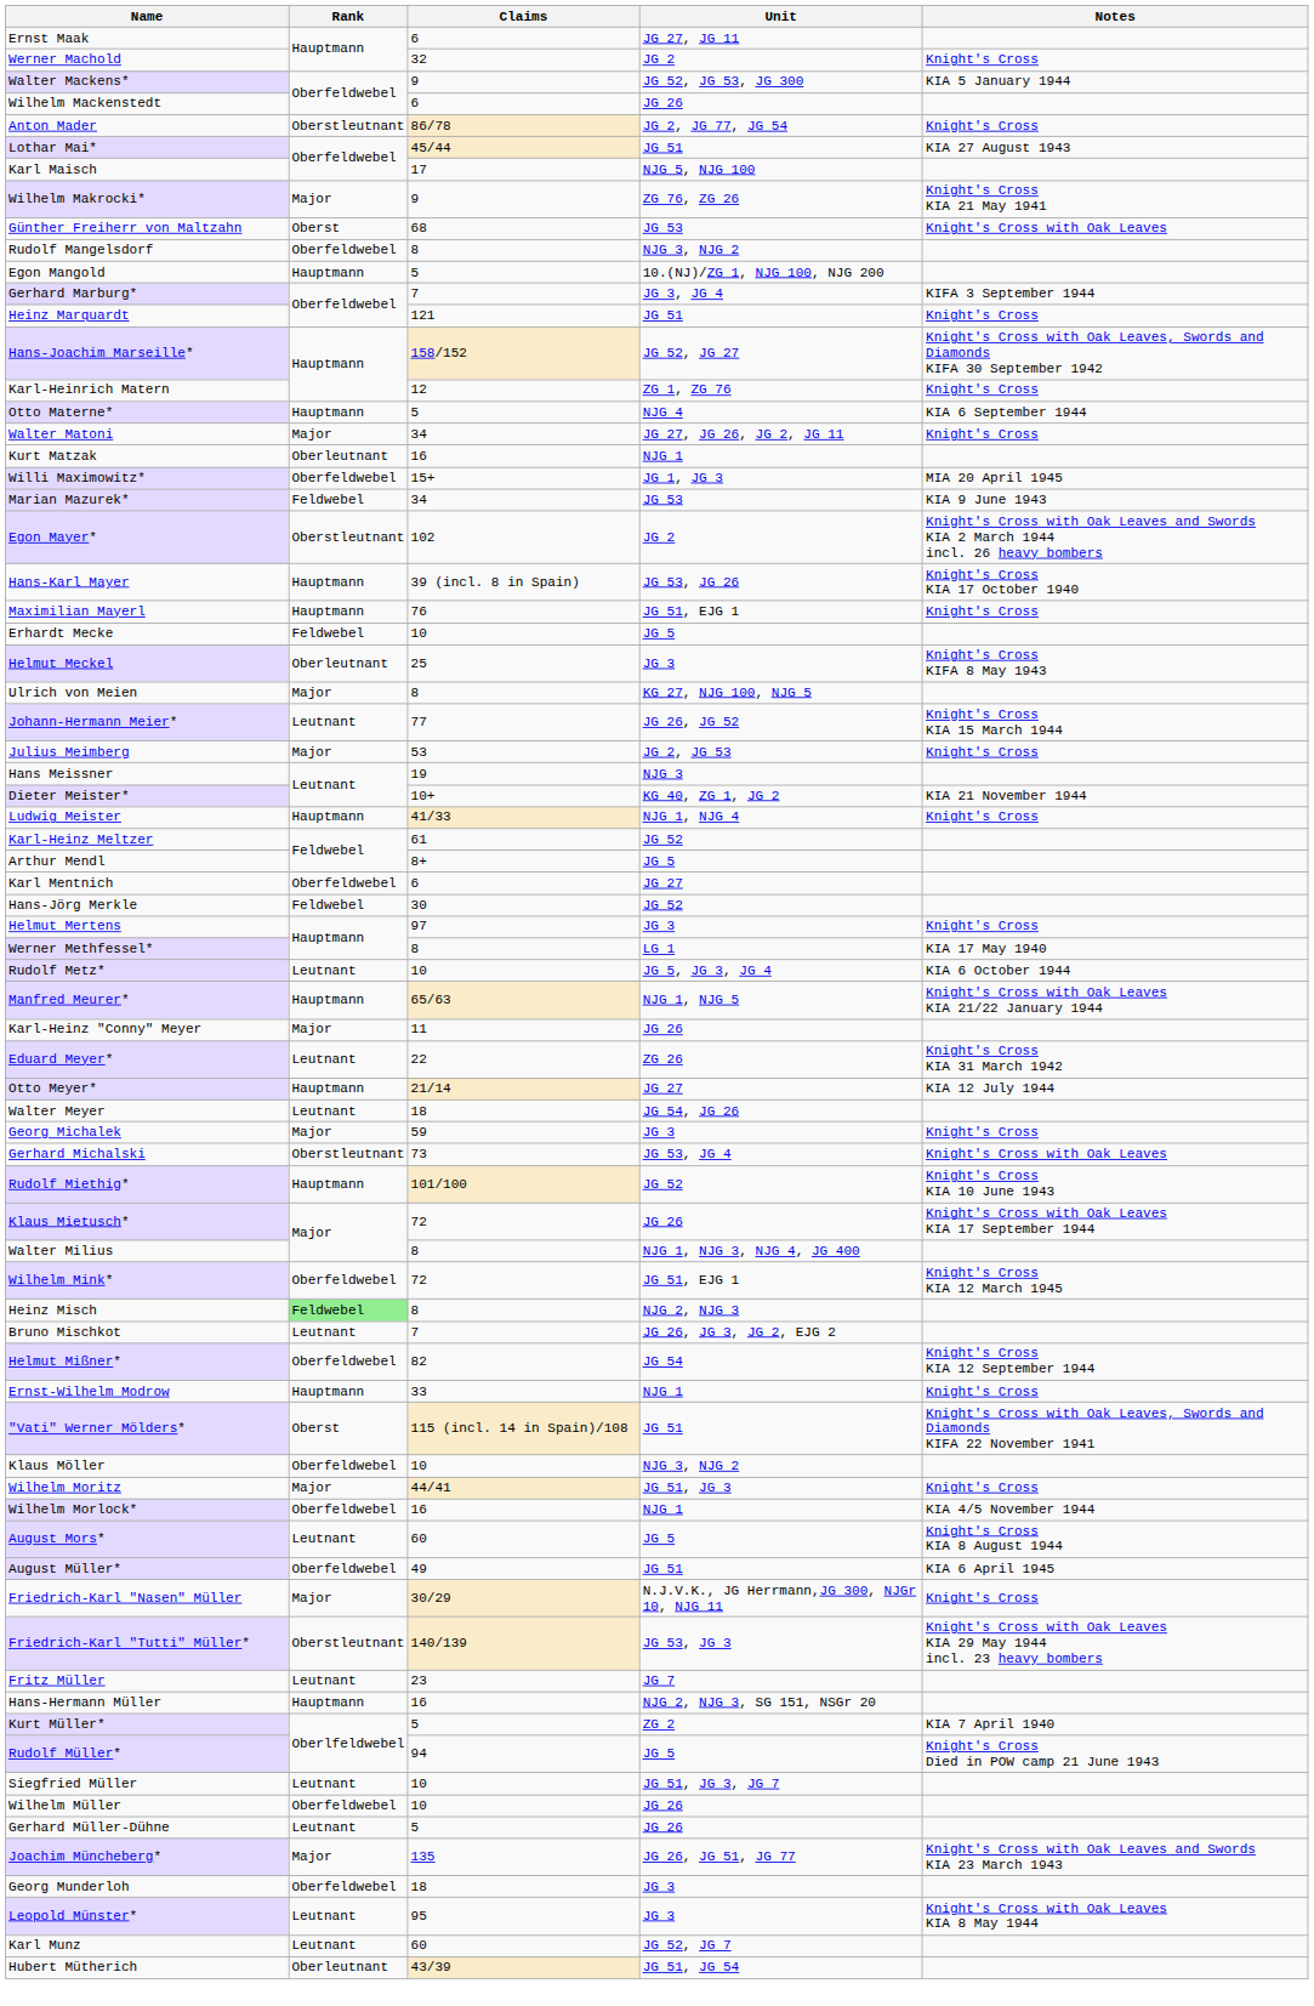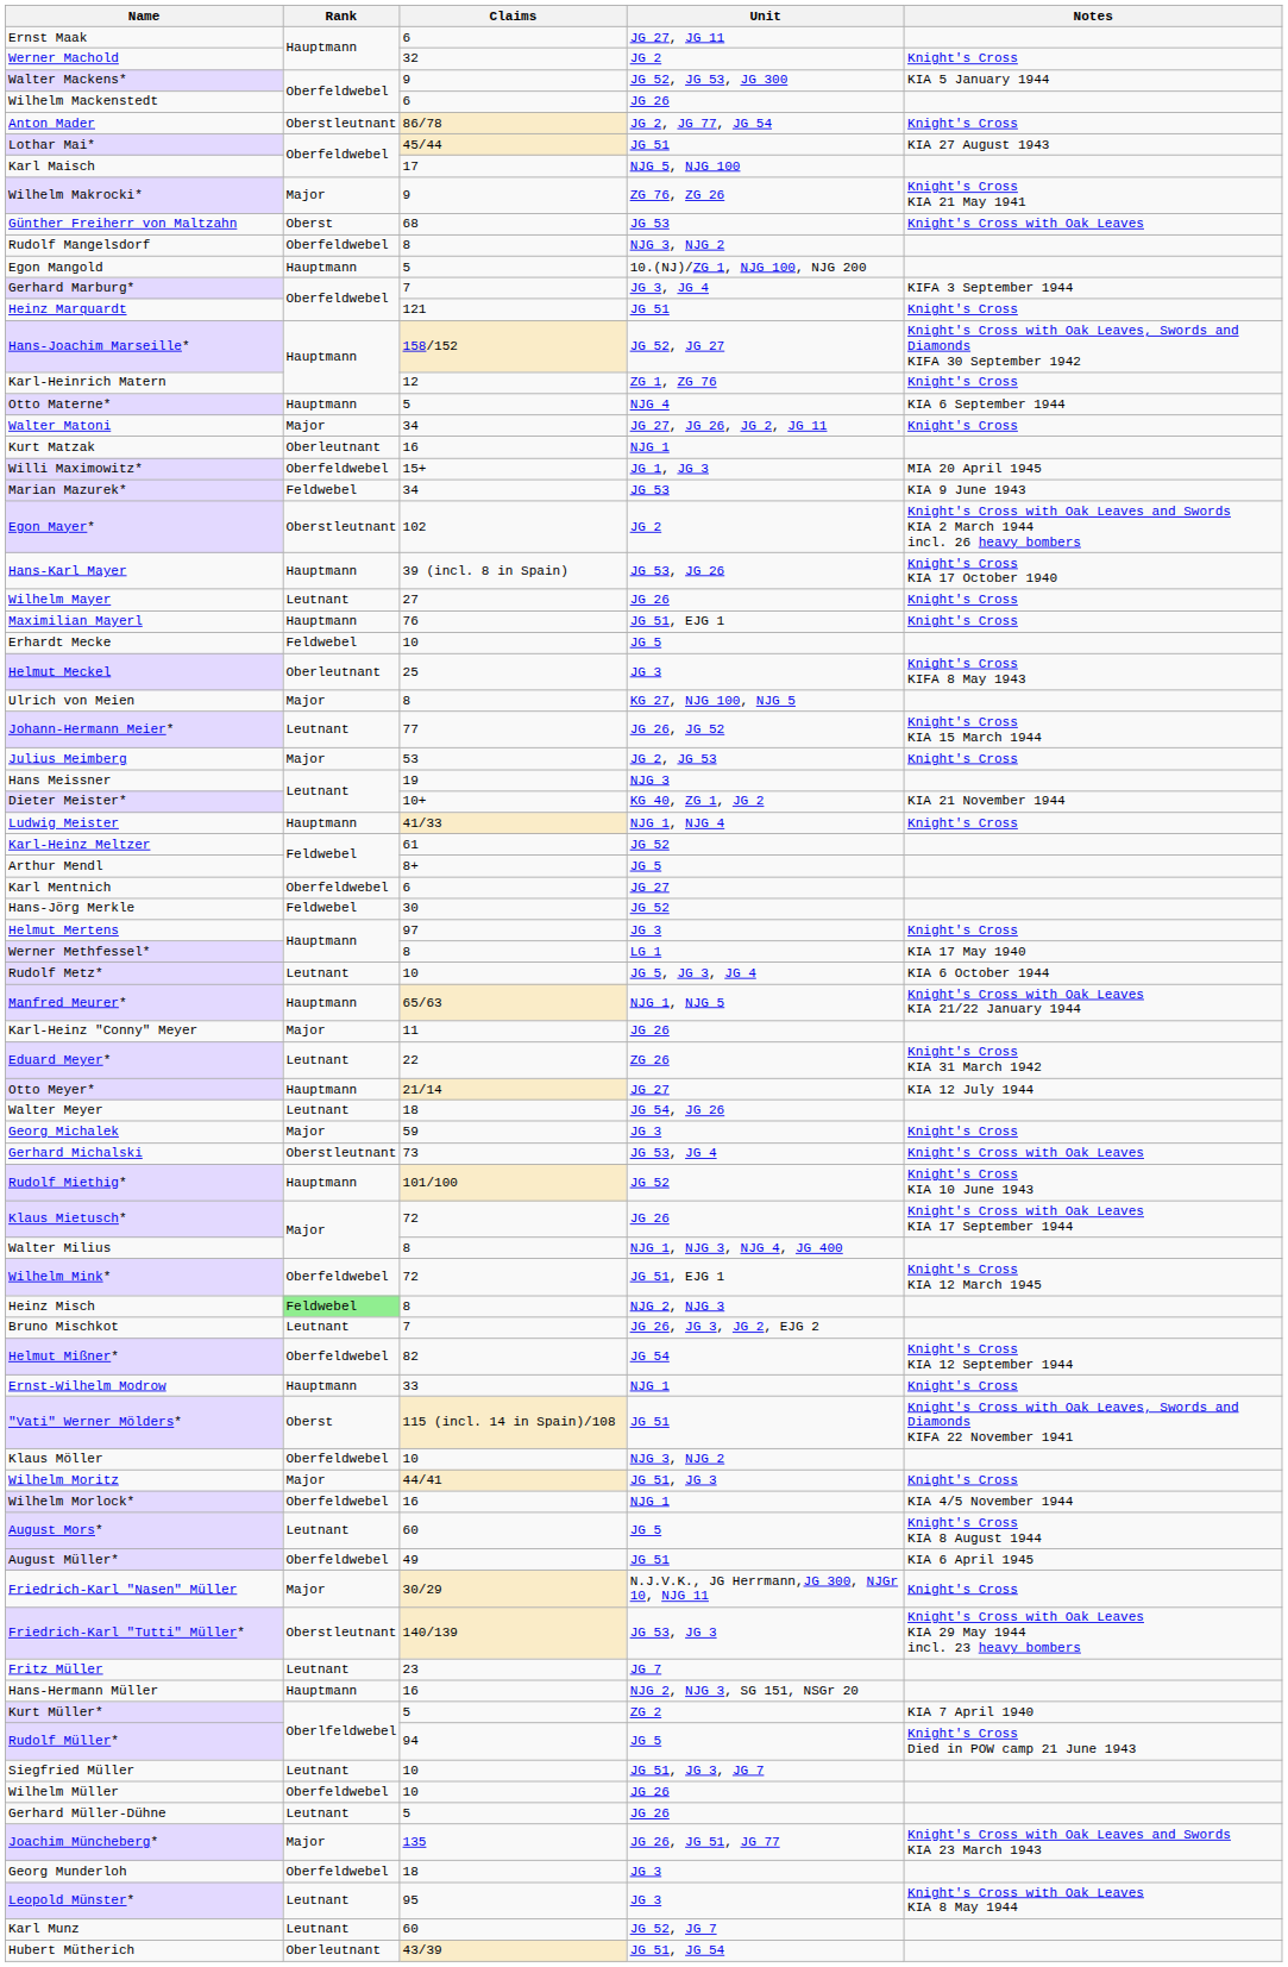+ row: Wilhelm Mayer | Leutnant | 27 | JG 26 | Knight's Cross
